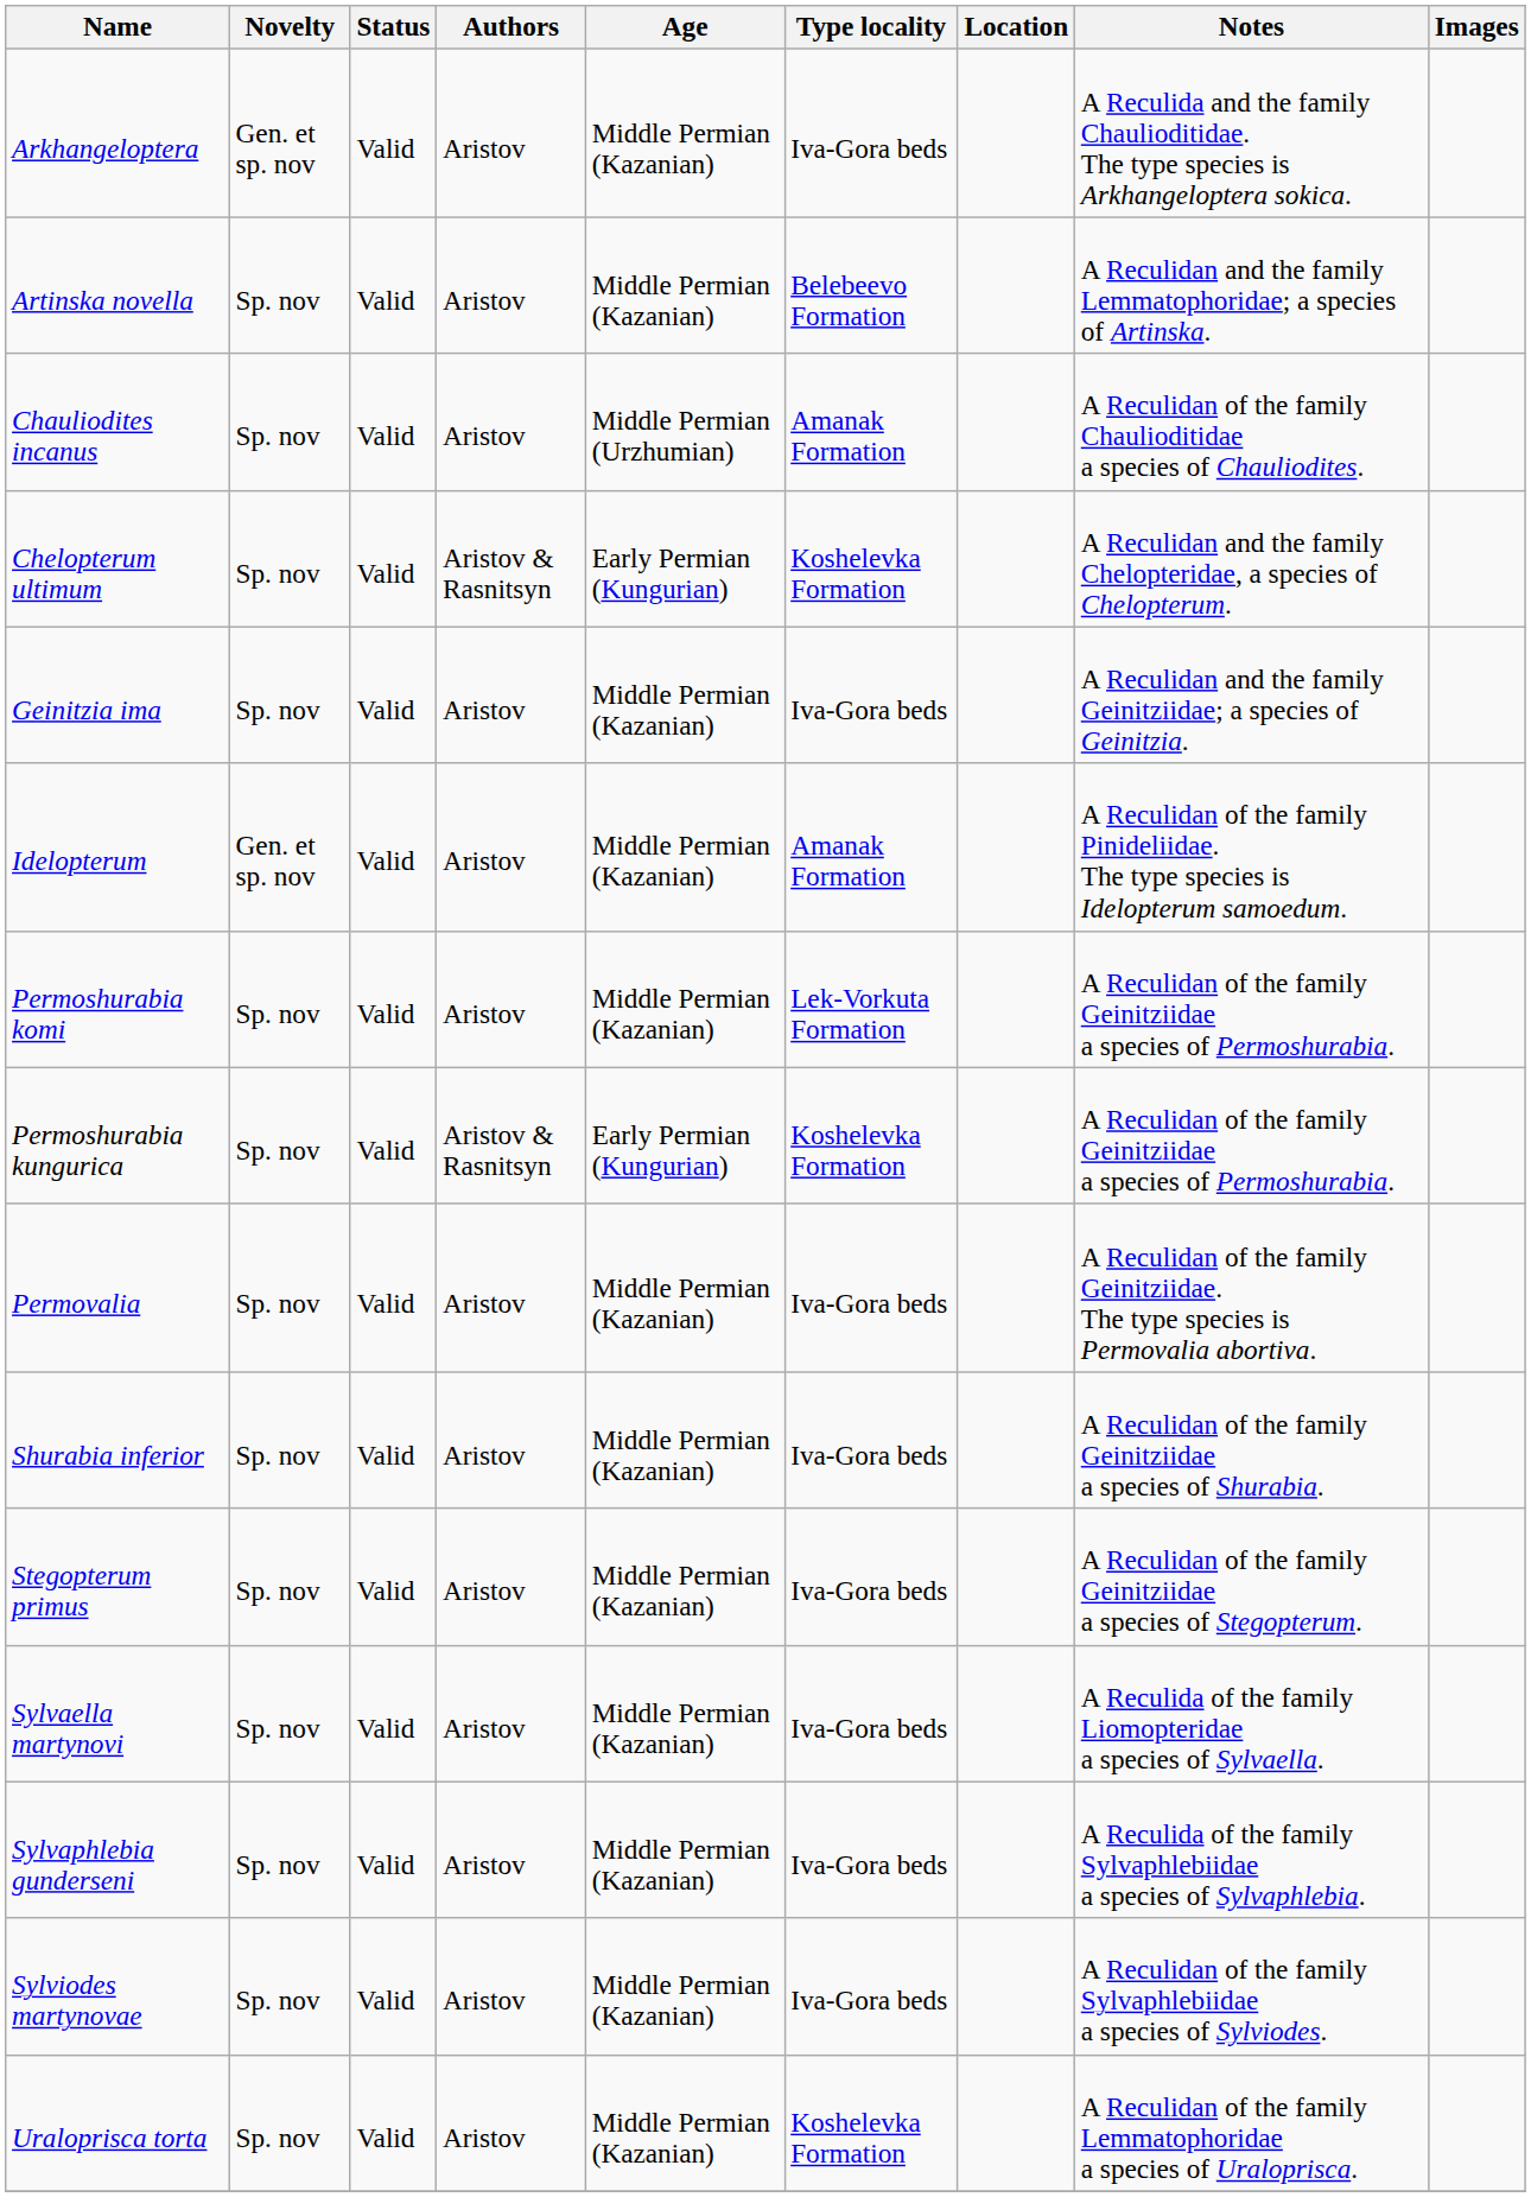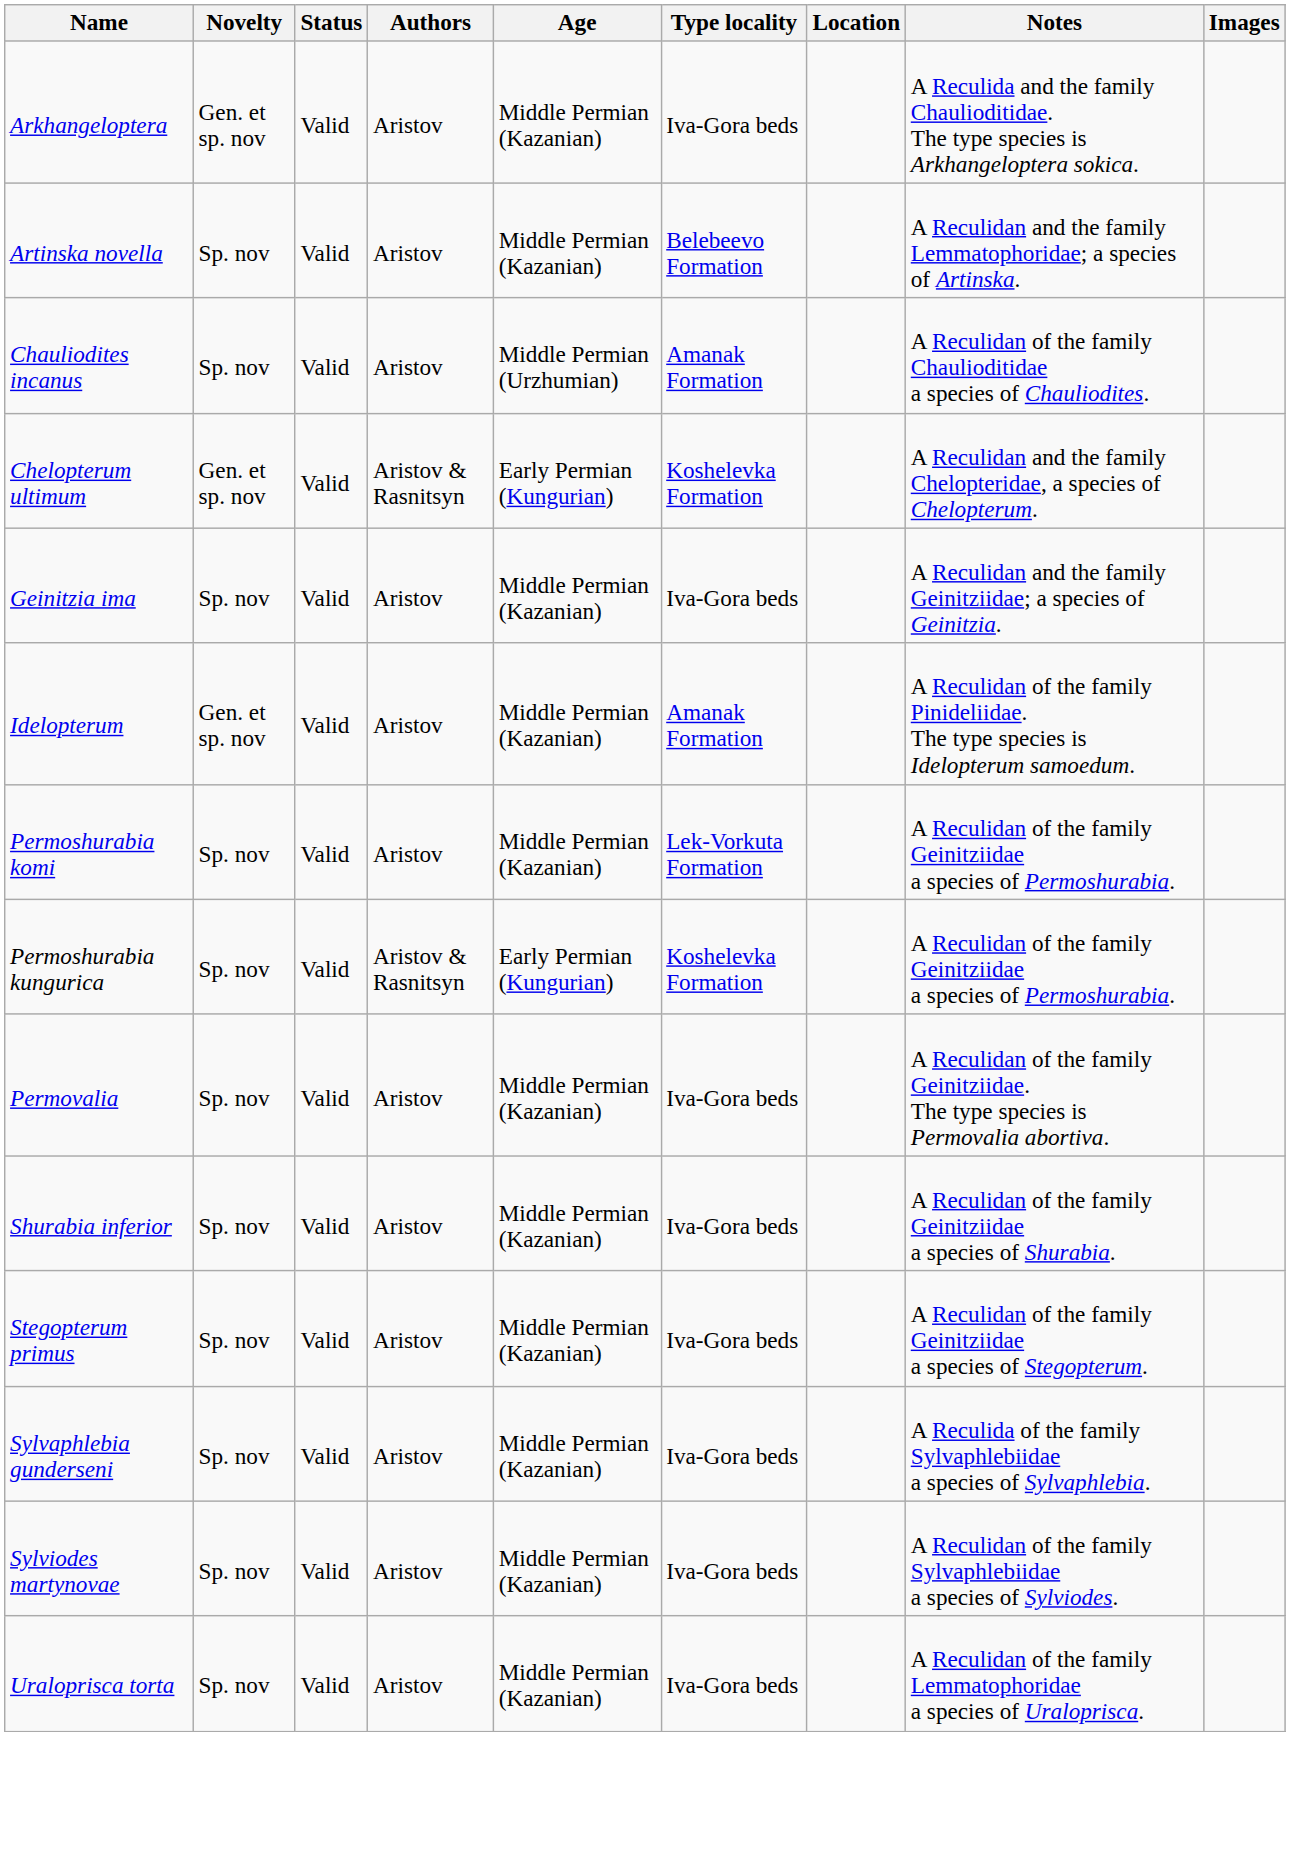Chelopterum ultimum | Novelty: Sp. nov -> Gen. et sp. nov
- row: Sylvaella martynovi | Sp. nov | Valid | Aristov | Middle Permian (Kazanian) | Iva-Gora beds | A Reculida of the family Liomopteridae a species of Sylvaella.
Uraloprisca torta | Type locality: Koshelevka Formation -> Iva-Gora beds
